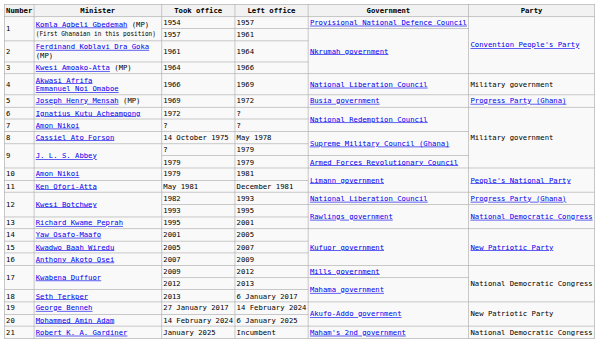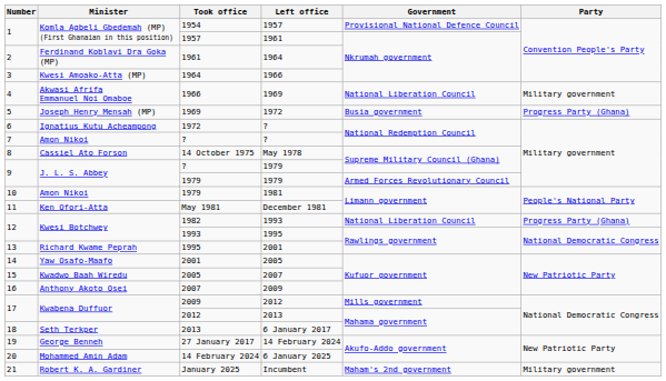January 2025 | Party: National Democratic Congress -> Military government
